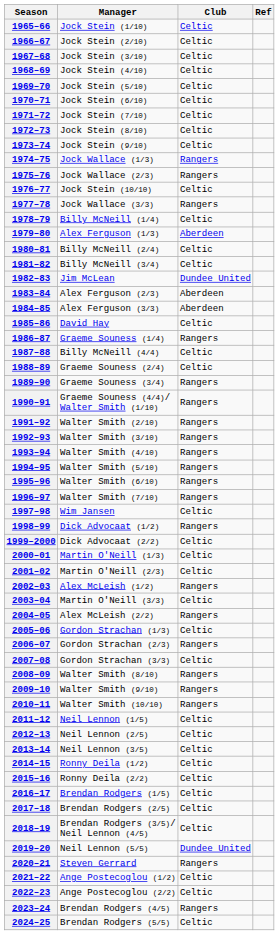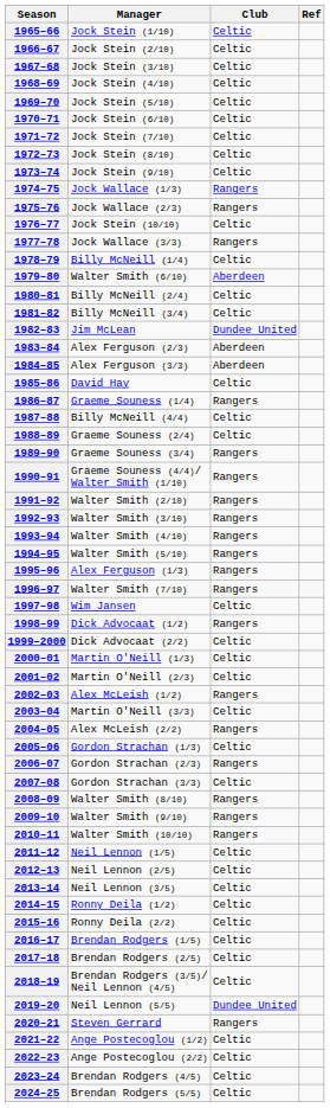1979–80 | Manager: Alex Ferguson (1/3) -> Walter Smith (6/10)
1995–96 | Manager: Walter Smith (6/10) -> Alex Ferguson (1/3)
2023–24 | Club: Rangers -> Celtic
